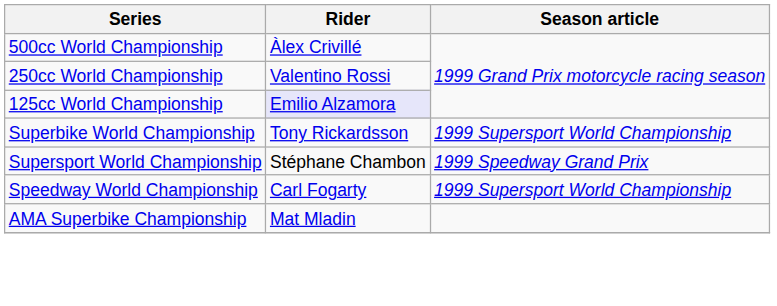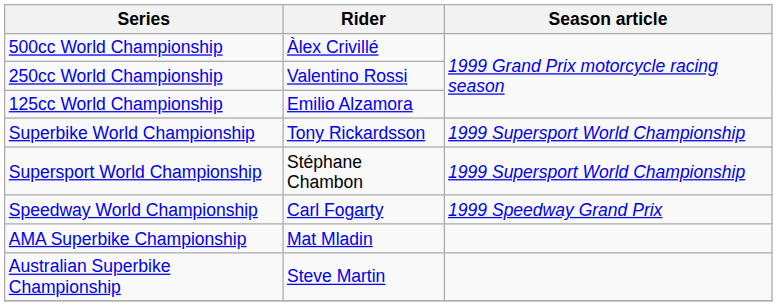125cc World Championship | Rider: lavender background -> no background
Supersport World Championship | Season article: 1999 Speedway Grand Prix -> 1999 Supersport World Championship
Speedway World Championship | Season article: 1999 Supersport World Championship -> 1999 Speedway Grand Prix
+ row: Australian Superbike Championship | Steve Martin
